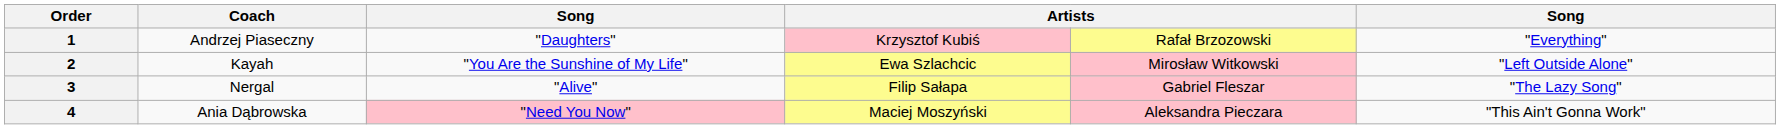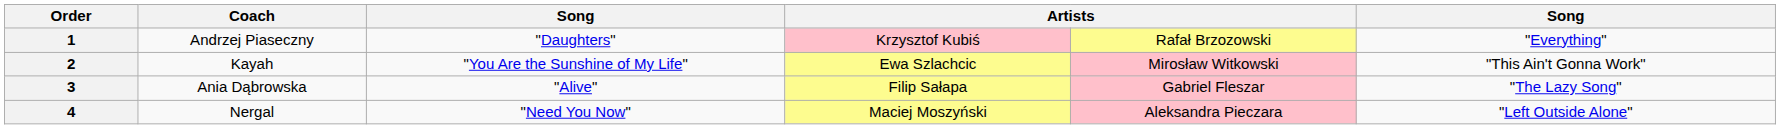2 | column 6: "Left Outside Alone" -> "This Ain't Gonna Work"
3 | Coach: Nergal -> Ania Dąbrowska
4 | Coach: Ania Dąbrowska -> Nergal
4 | column 3: pink background -> no background
4 | column 6: "This Ain't Gonna Work" -> "Left Outside Alone"
